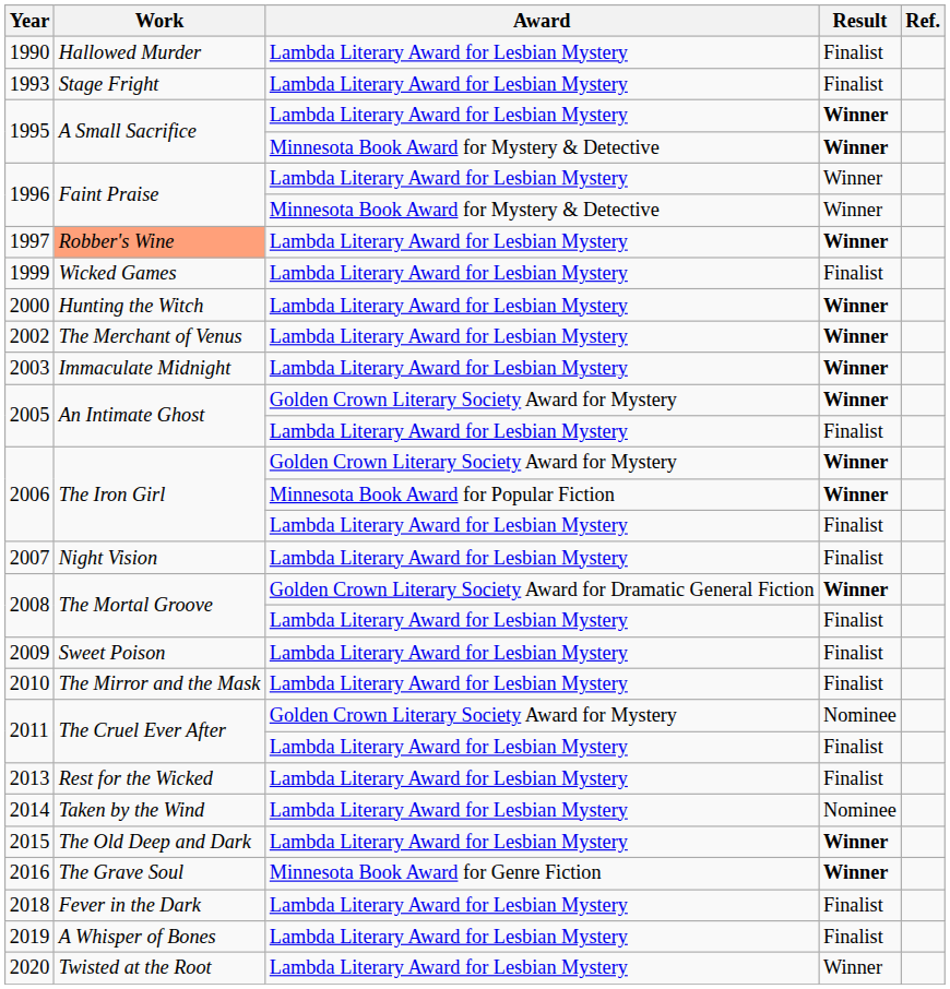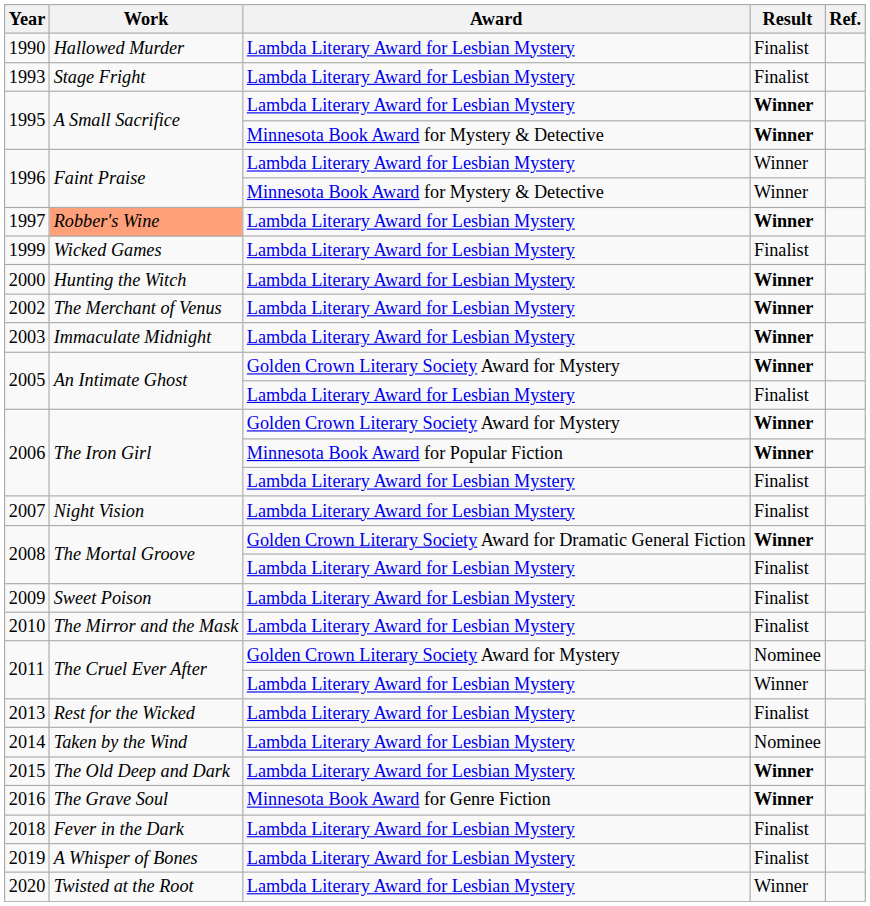2011 / Lambda Literary Award for Lesbian Mystery | Result: Finalist -> Winner
